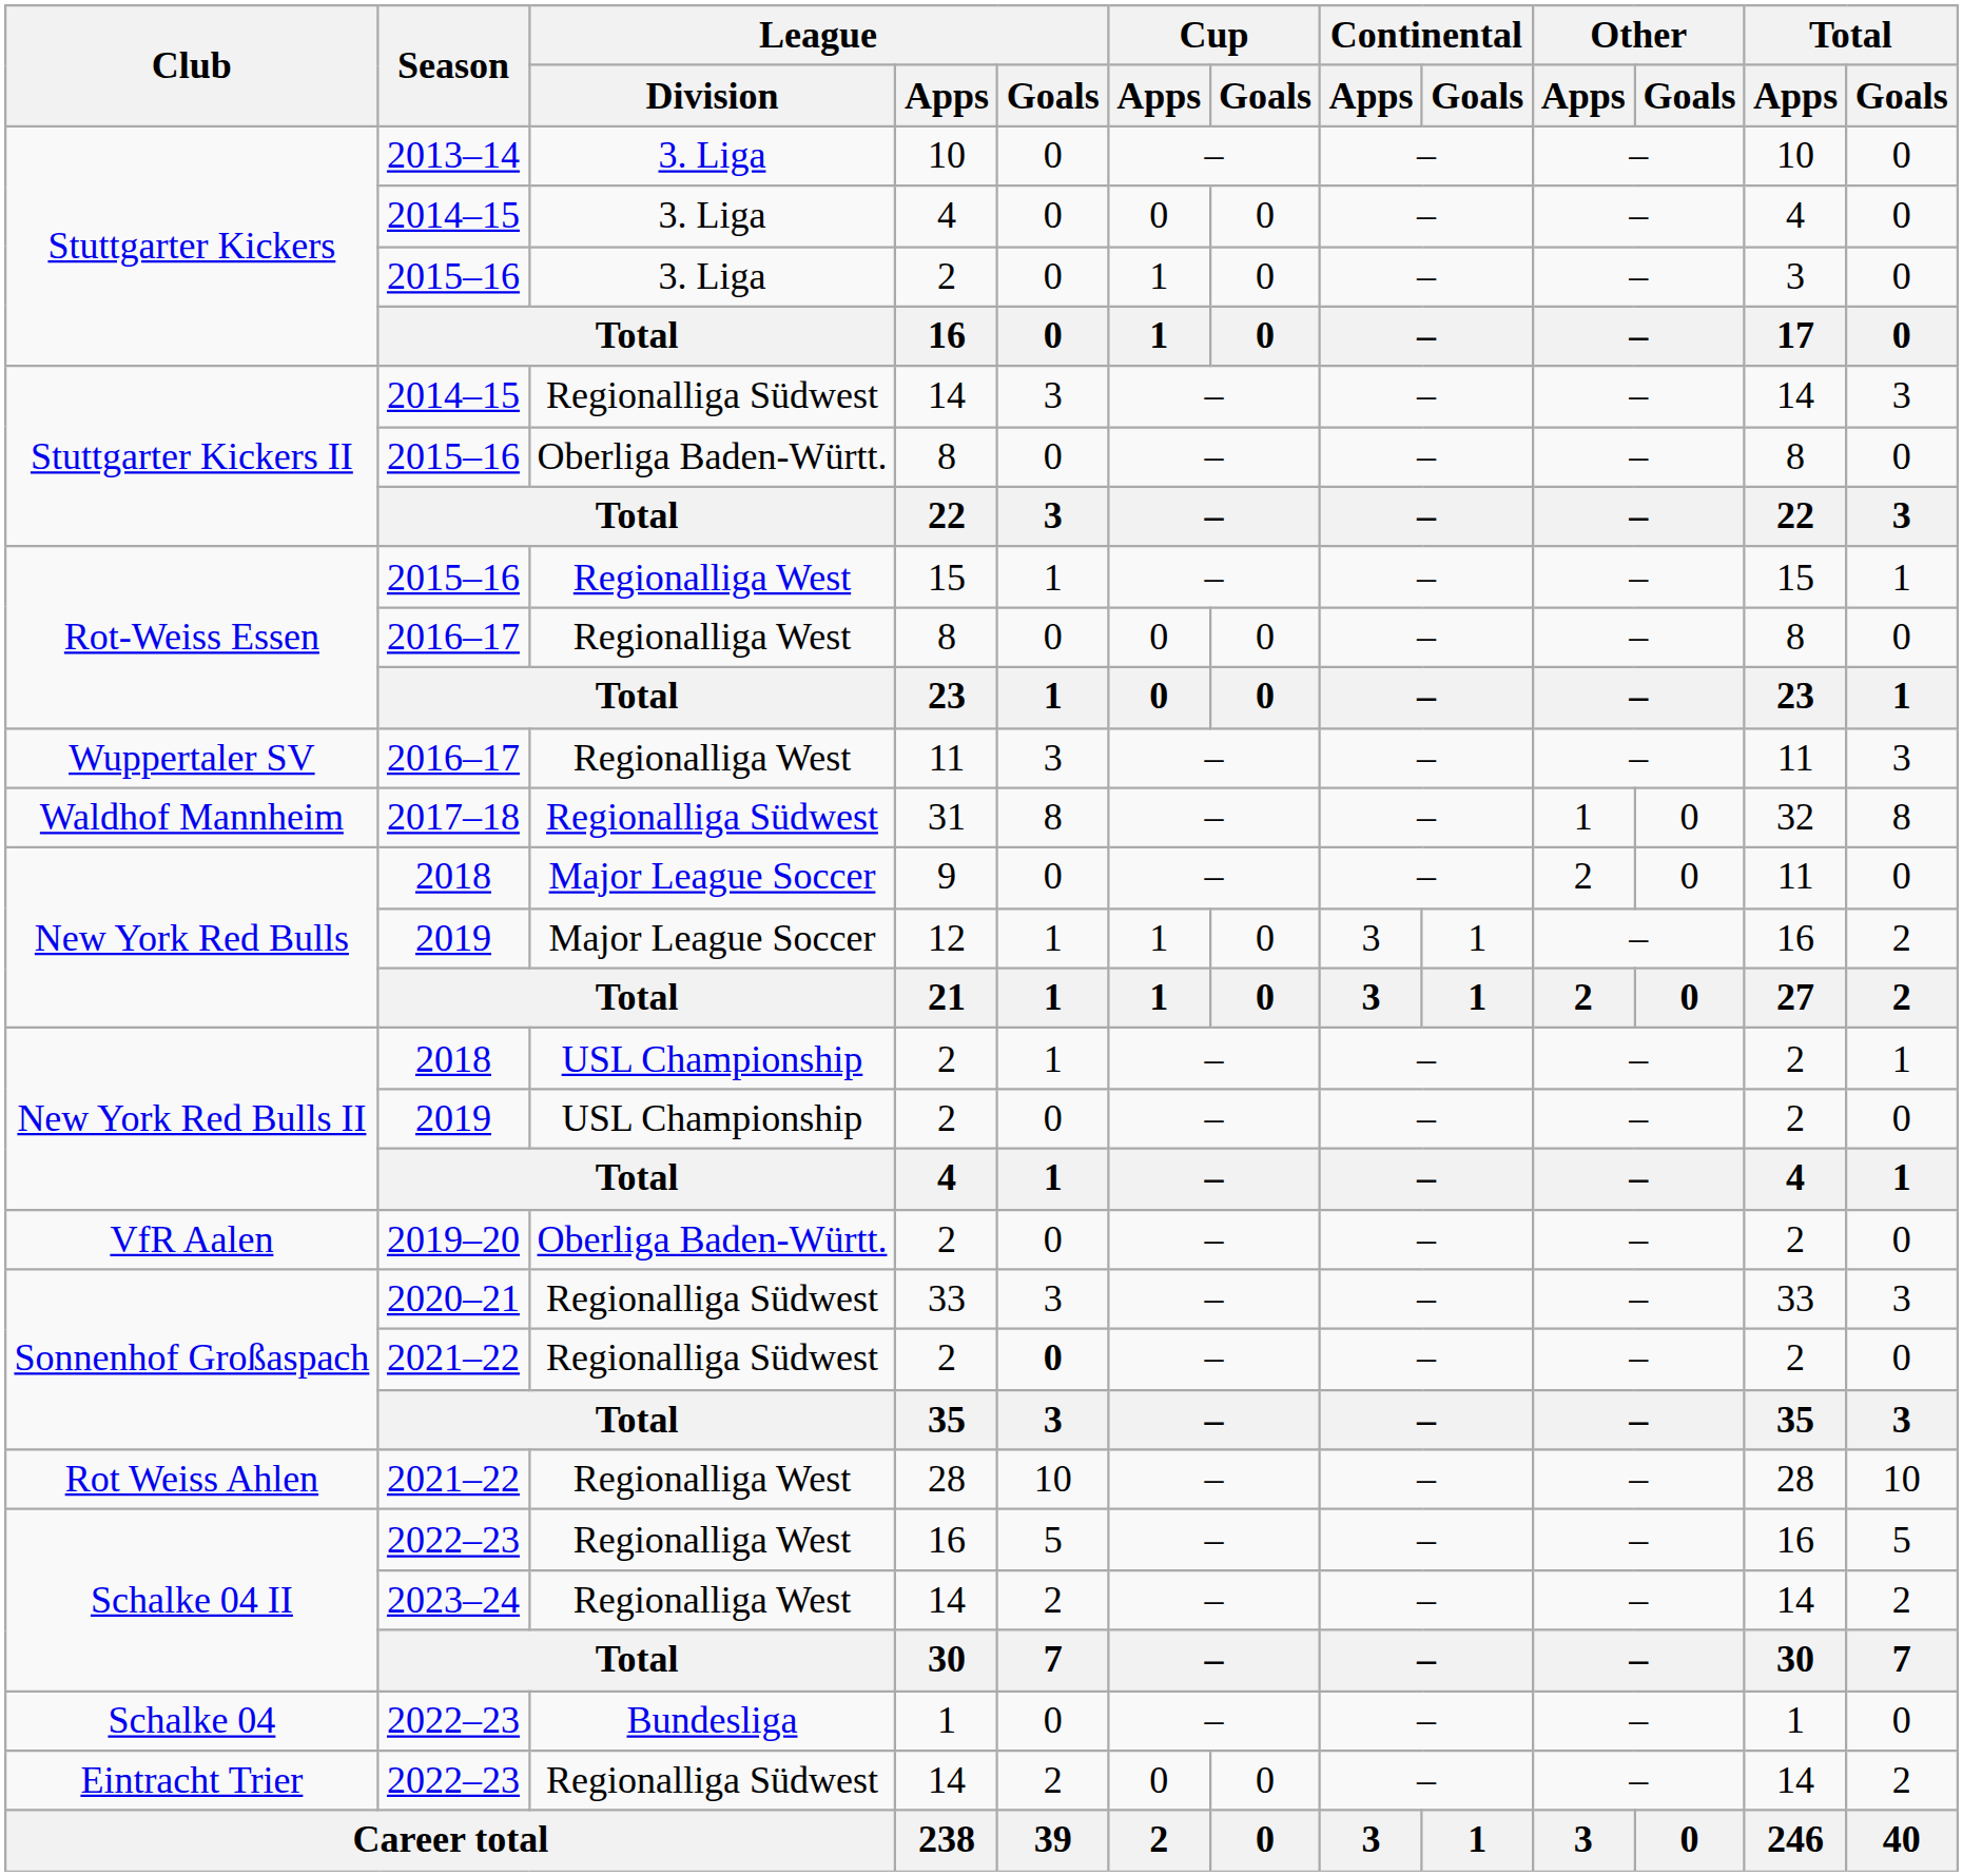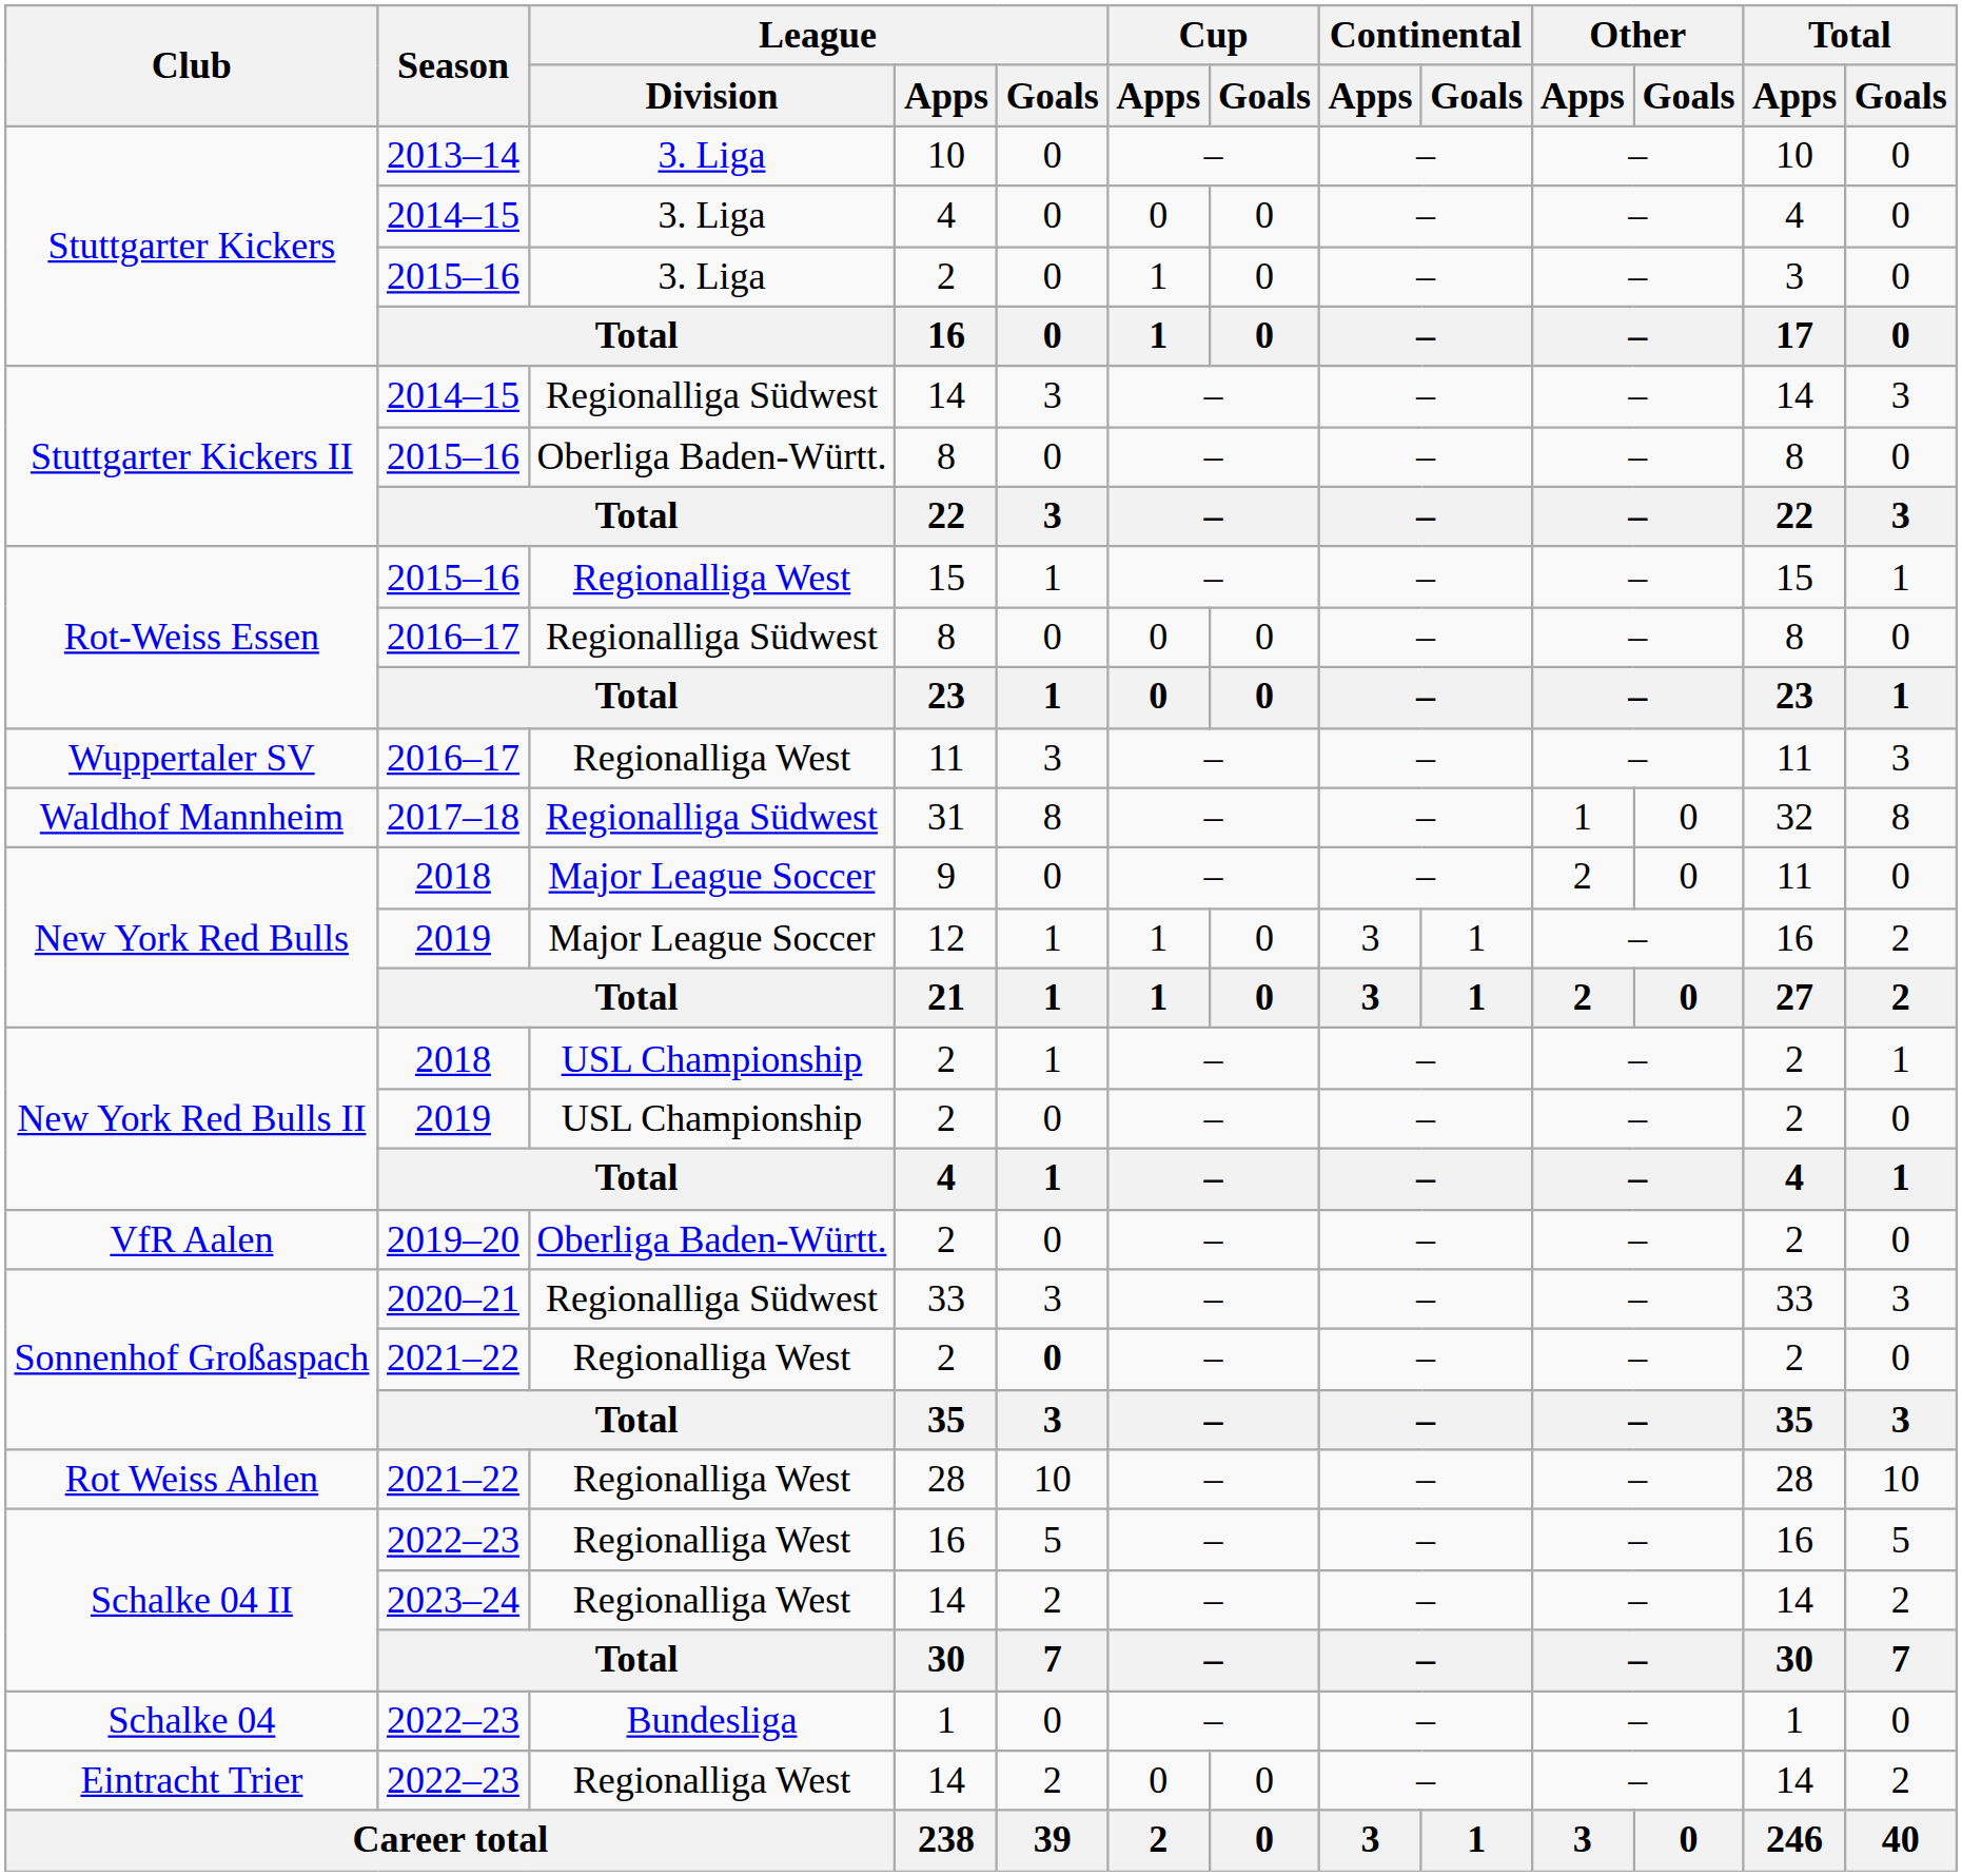2016–17 / 8 | League / Division: Regionalliga West -> Regionalliga Südwest
2021–22 / 2 | League / Division: Regionalliga Südwest -> Regionalliga West
2022–23 / 14 | League / Division: Regionalliga Südwest -> Regionalliga West
